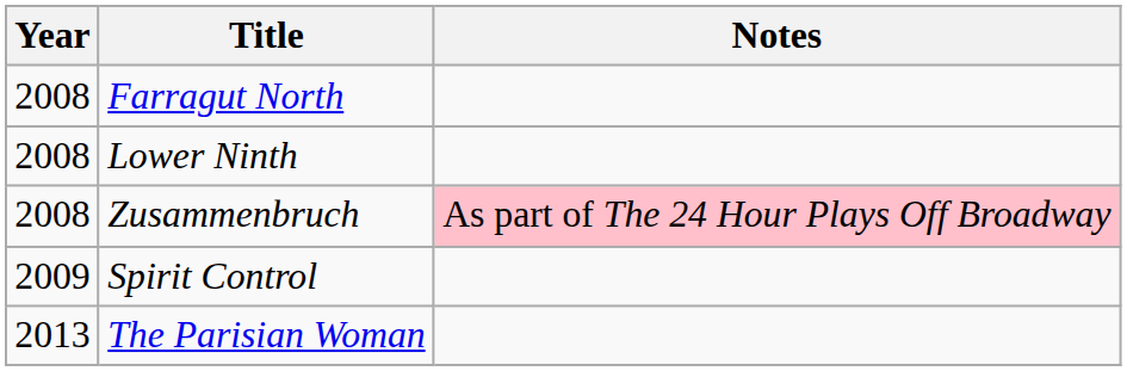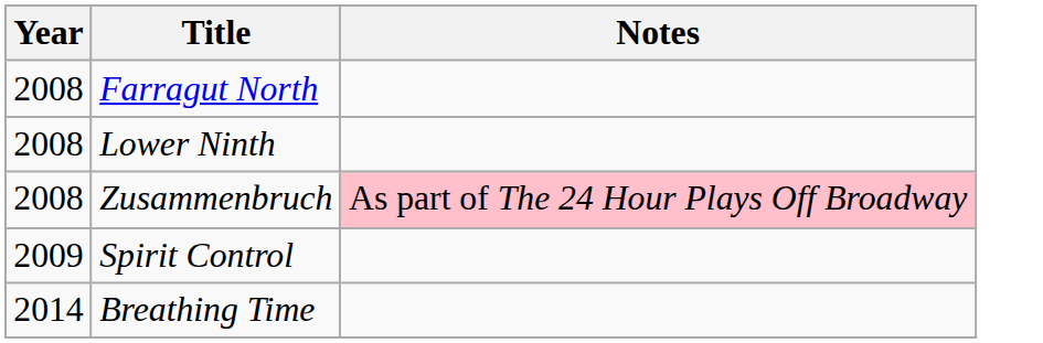- row: 2013 | The Parisian Woman
+ row: 2014 | Breathing Time
